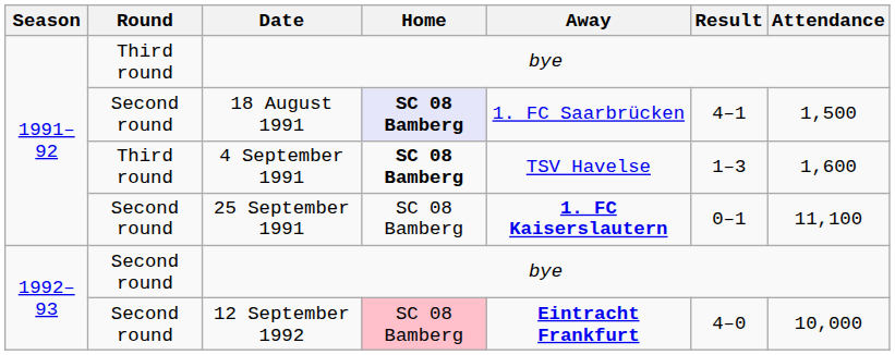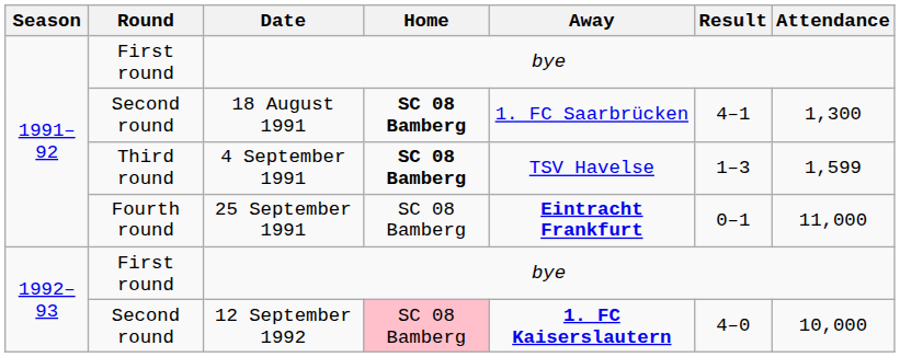1991–92 / bye | Round: Third round -> First round
18 August 1991 | Home: lavender background -> no background
18 August 1991 | Attendance: 1,500 -> 1,300
4 September 1991 | Attendance: 1,600 -> 1,599
25 September 1991 | Round: Second round -> Fourth round
25 September 1991 | Away: 1. FC Kaiserslautern -> Eintracht Frankfurt
25 September 1991 | Attendance: 11,100 -> 11,000
1992–93 / bye | Round: Second round -> First round
12 September 1992 | Away: Eintracht Frankfurt -> 1. FC Kaiserslautern
